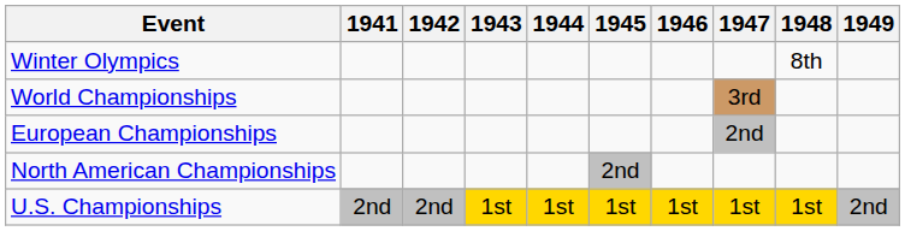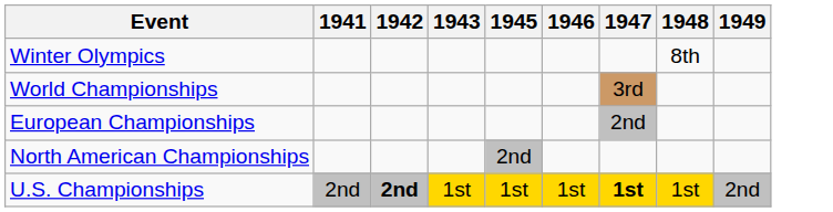- column: 1944 | 1st
U.S. Championships | 1942: normal -> bold
U.S. Championships | 1947: normal -> bold
